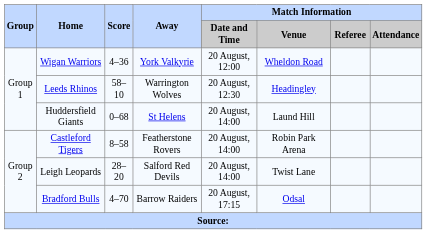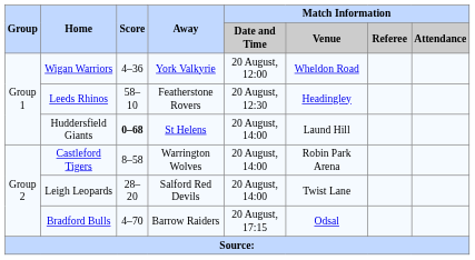Leeds Rhinos | Away: Warrington Wolves -> Featherstone Rovers
Huddersfield Giants | Score: normal -> bold
Castleford Tigers | Away: Featherstone Rovers -> Warrington Wolves
